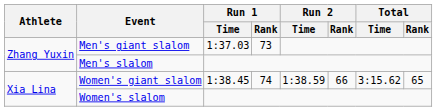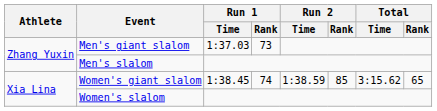Women's giant slalom | Run 2 / Rank: 66 -> 85
